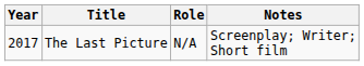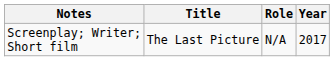columns swapped: Year <-> Notes
